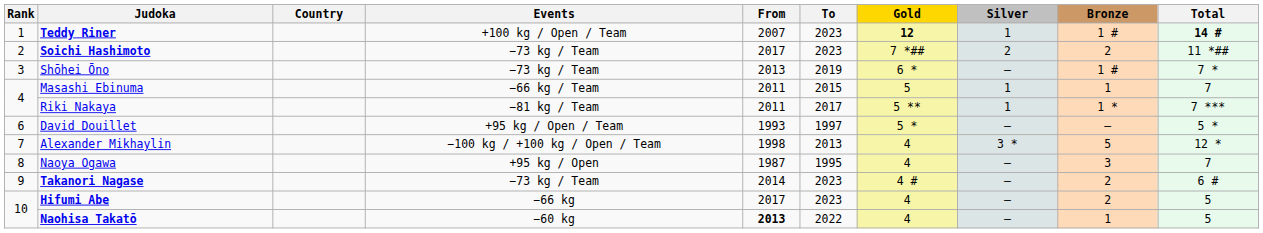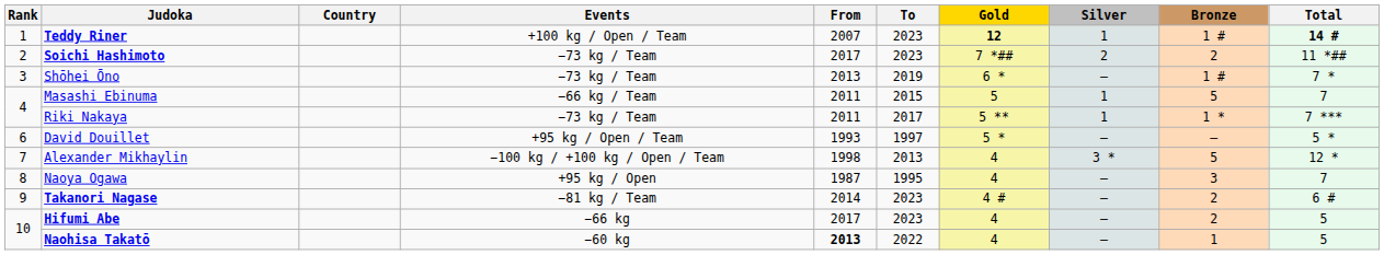Masashi Ebinuma | Bronze: 1 -> 5
Riki Nakaya | Events: −81 kg / Team -> −73 kg / Team
Takanori Nagase | Events: −73 kg / Team -> −81 kg / Team
